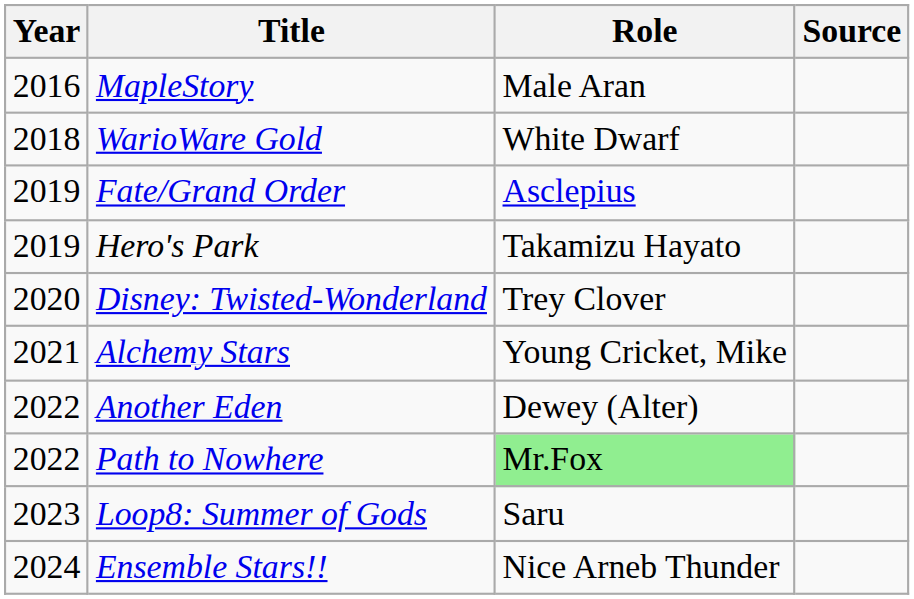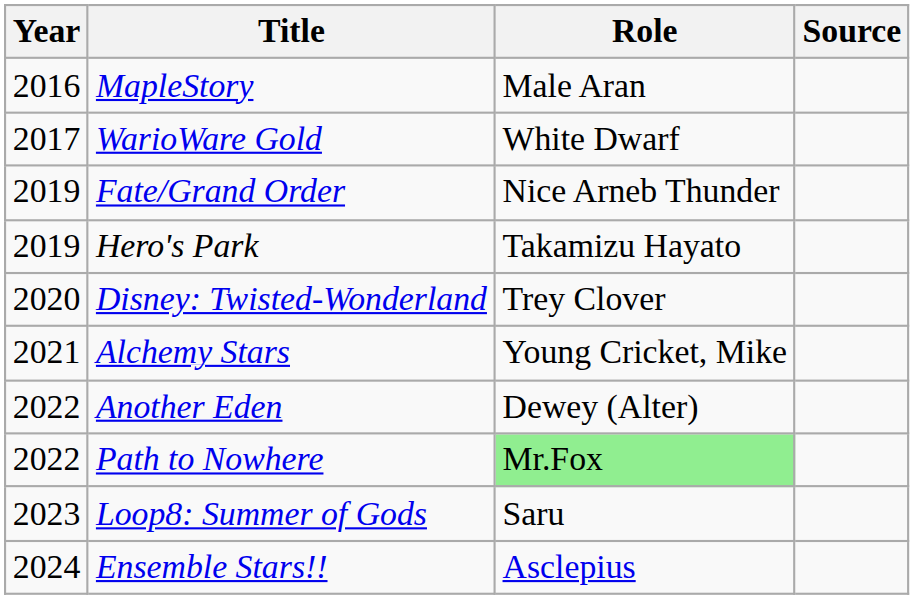WarioWare Gold | Year: 2018 -> 2017
Fate/Grand Order | Role: Asclepius -> Nice Arneb Thunder
Ensemble Stars!! | Role: Nice Arneb Thunder -> Asclepius
